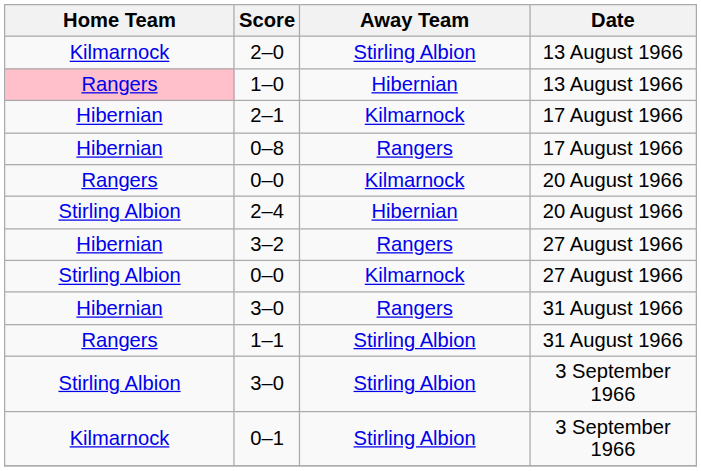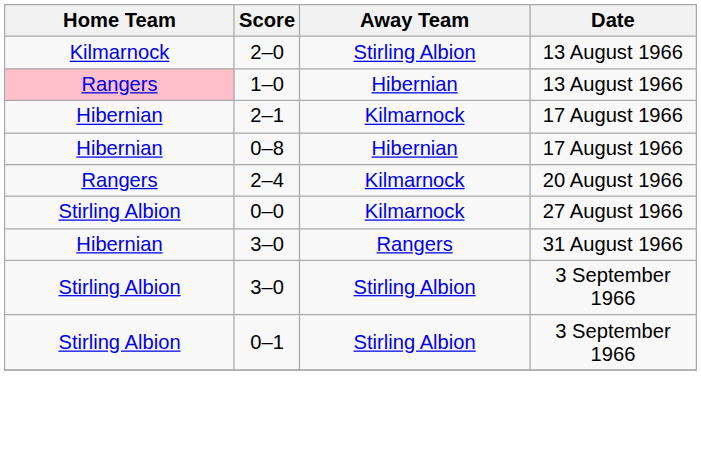0–8 | Away Team: Rangers -> Hibernian
- row: Rangers | 0–0 | Kilmarnock | 20 August 1966
2–4 | Home Team: Stirling Albion -> Rangers
2–4 | Away Team: Hibernian -> Kilmarnock
- row: Hibernian | 3–2 | Rangers | 27 August 1966
- row: Rangers | 1–1 | Stirling Albion | 31 August 1966
0–1 | Home Team: Kilmarnock -> Stirling Albion
